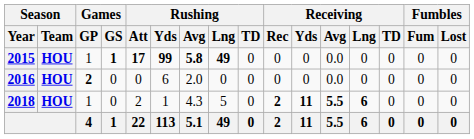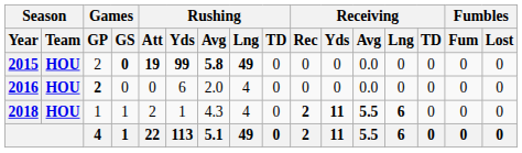2015 | Games / GP: 1 -> 2
2015 | Games / GS: 1 -> 0
2015 | Rushing / Att: 17 -> 19
2016 | Rushing / Lng: 0 -> 4
2018 | Games / GS: 0 -> 1
2018 | Rushing / Lng: 5 -> 4
